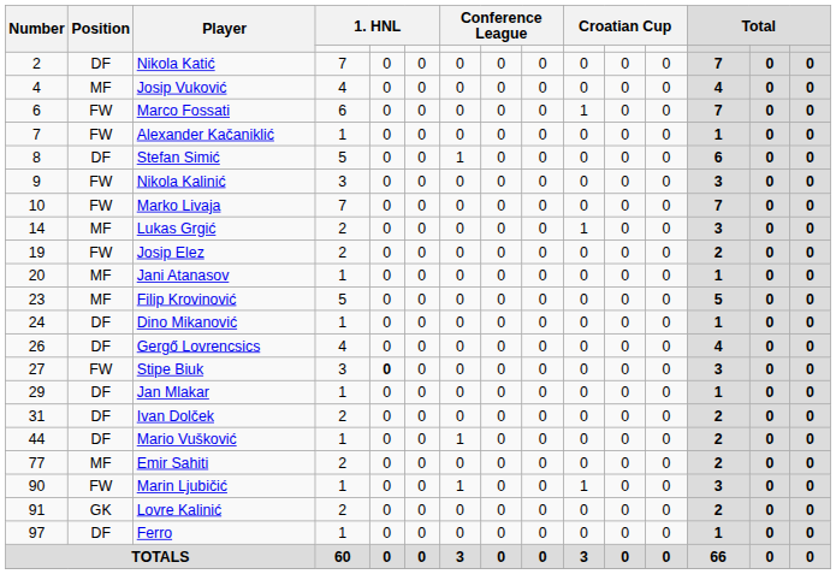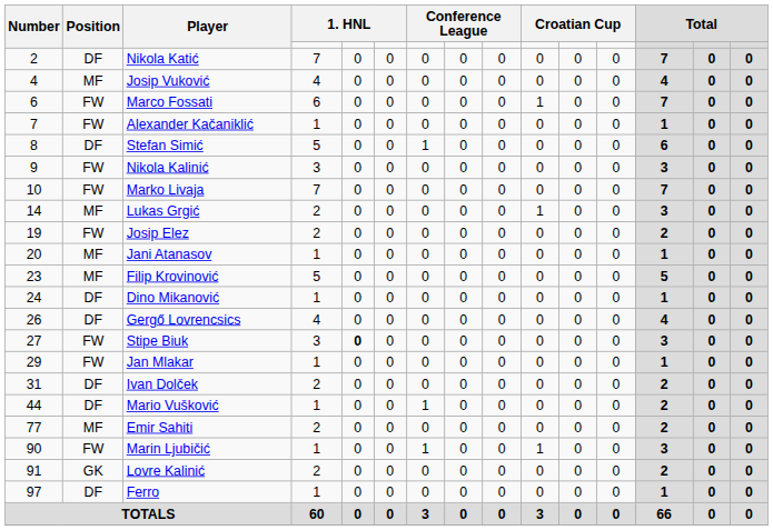Jan Mlakar | Position: DF -> FW
